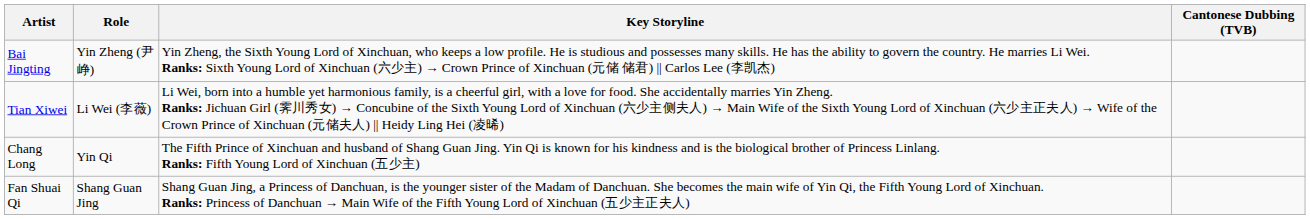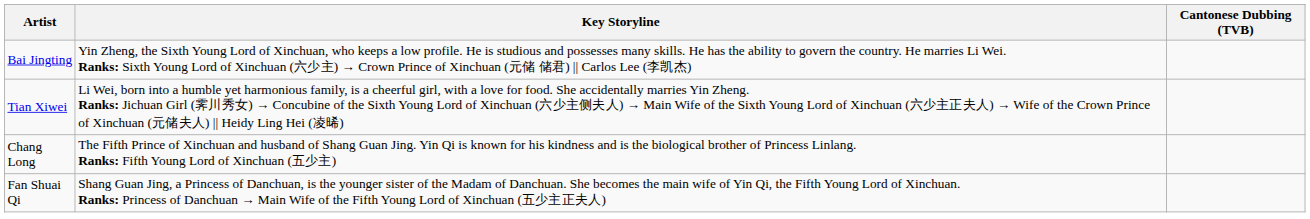- column: Role | Yin Zheng (尹峥) | Li Wei (李薇) | Yin Qi | Shang Guan Jing
